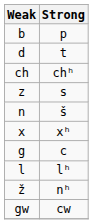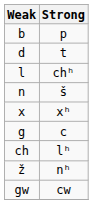chʰ | Weak: ch -> l
- row: z | s
lʰ | Weak: l -> ch
